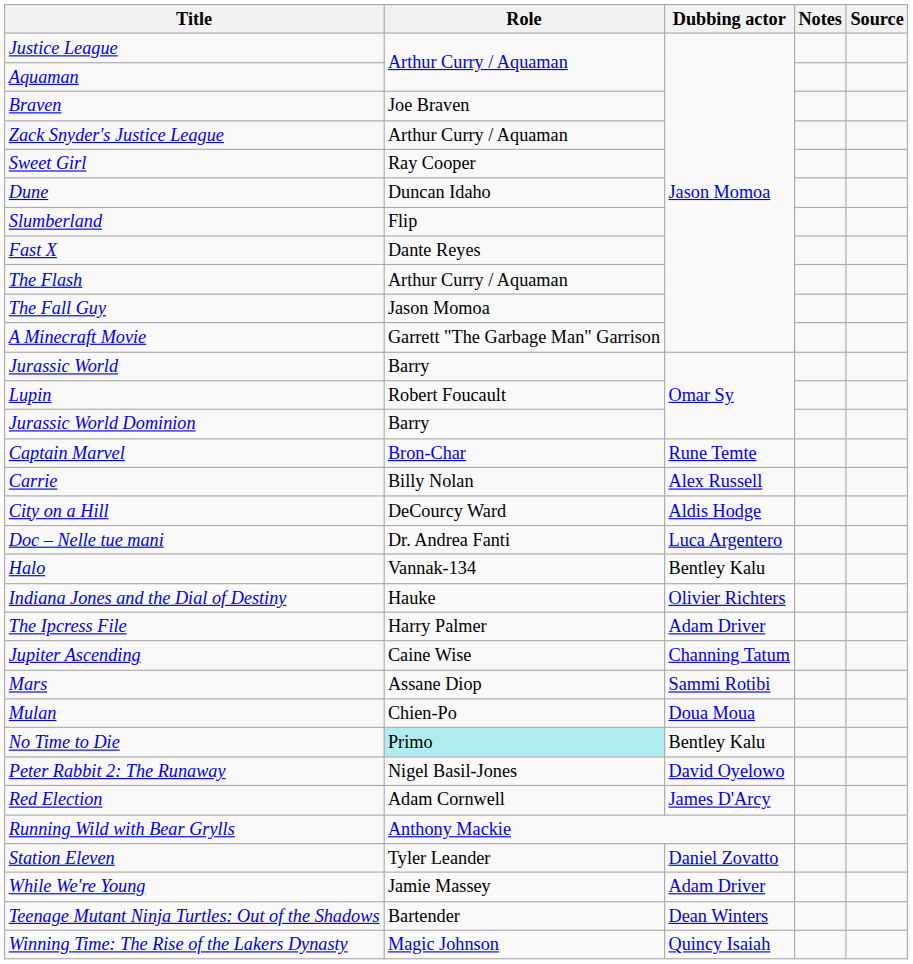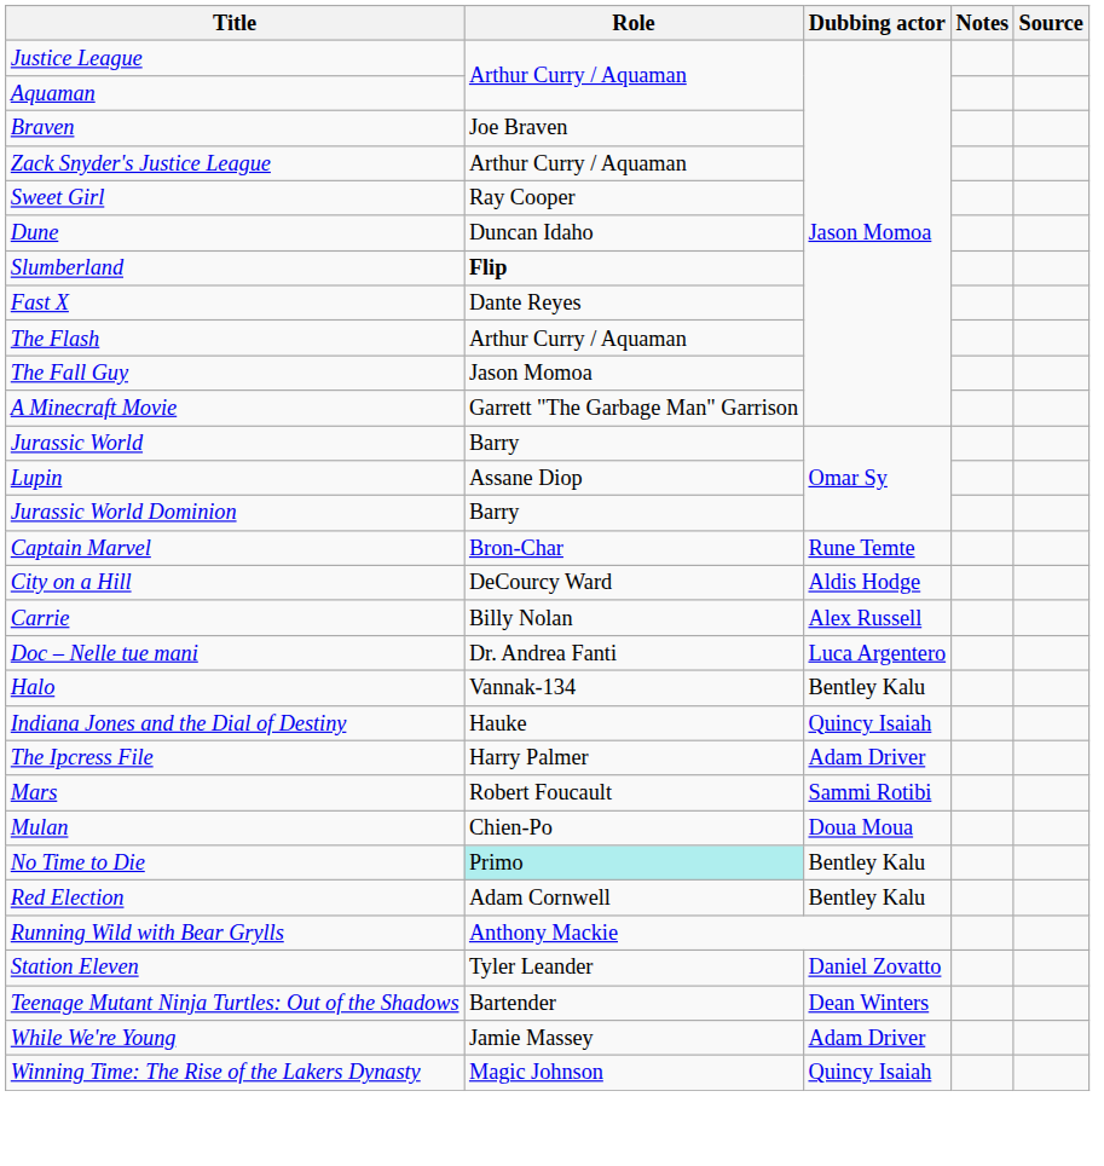Slumberland | Role: normal -> bold
Lupin | Role: Robert Foucault -> Assane Diop
rows swapped: Carrie <-> City on a Hill
Indiana Jones and the Dial of Destiny | Dubbing actor: Olivier Richters -> Quincy Isaiah
- row: Jupiter Ascending | Caine Wise | Channing Tatum
Mars | Role: Assane Diop -> Robert Foucault
- row: Peter Rabbit 2: The Runaway | Nigel Basil-Jones | David Oyelowo
Red Election | Dubbing actor: James D'Arcy -> Bentley Kalu
rows swapped: Teenage Mutant Ninja Turtles: Out of the Shadows <-> While We're Young
